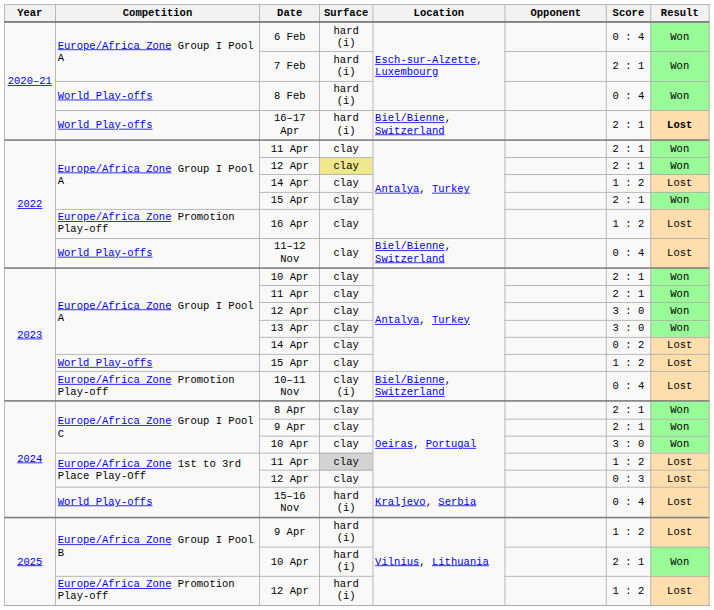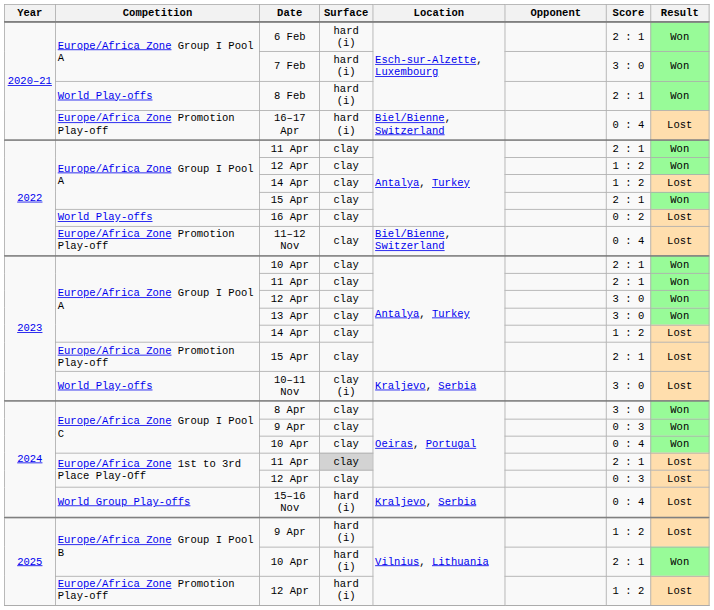6 Feb | Score: 0 : 4 -> 2 : 1
7 Feb | Score: 2 : 1 -> 3 : 0
8 Feb | Score: 0 : 4 -> 2 : 1
16–17 Apr | Competition: World Play-offs -> Europe/Africa Zone Promotion Play-off
16–17 Apr | Score: 2 : 1 -> 0 : 4
16–17 Apr | Result: bold -> normal
2022 / 12 Apr | Surface: khaki background -> no background
2022 / 12 Apr | Score: 2 : 1 -> 1 : 2
16 Apr | Competition: Europe/Africa Zone Promotion Play-off -> World Play-offs
16 Apr | Score: 1 : 2 -> 0 : 2
11–12 Nov | Competition: World Play-offs -> Europe/Africa Zone Promotion Play-off
2023 / 14 Apr | Score: 0 : 2 -> 1 : 2
2023 / 15 Apr | Competition: World Play-offs -> Europe/Africa Zone Promotion Play-off
2023 / 15 Apr | Score: 1 : 2 -> 2 : 1
10–11 Nov | Competition: Europe/Africa Zone Promotion Play-off -> World Play-offs
10–11 Nov | Location: Biel/Bienne, Switzerland -> Kraljevo, Serbia
10–11 Nov | Score: 0 : 4 -> 3 : 0
8 Apr | Score: 2 : 1 -> 3 : 0
2024 / 9 Apr | Score: 2 : 1 -> 0 : 3
2024 / 10 Apr | Score: 3 : 0 -> 0 : 4
2024 / 11 Apr | Score: 1 : 2 -> 2 : 1
15–16 Nov | Competition: World Play-offs -> World Group Play-offs
